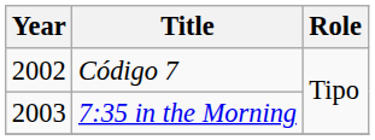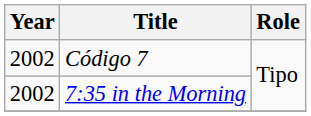7:35 in the Morning | Year: 2003 -> 2002
